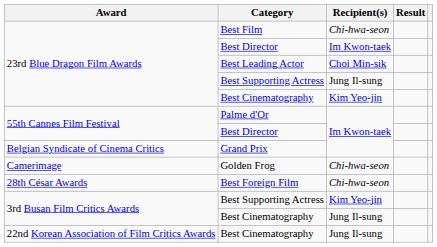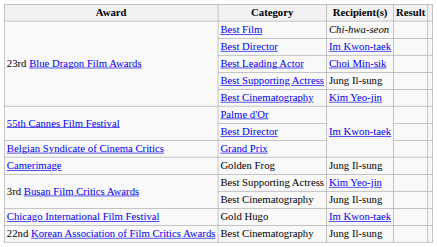Golden Frog | Recipient(s): Chi-hwa-seon -> Jung Il-sung
- row: 28th César Awards | Best Foreign Film | Chi-hwa-seon
+ row: Chicago International Film Festival | Gold Hugo | Im Kwon-taek
